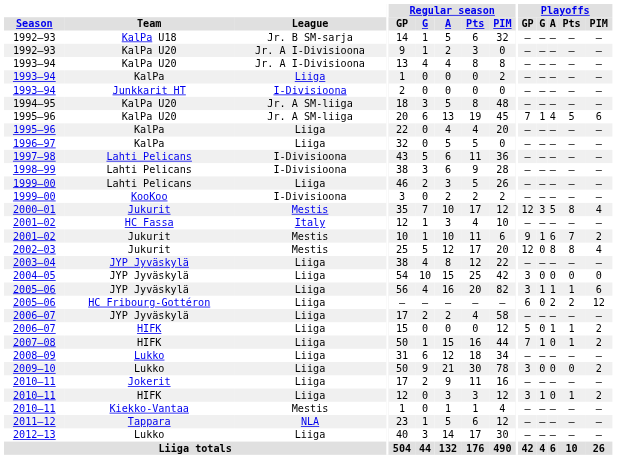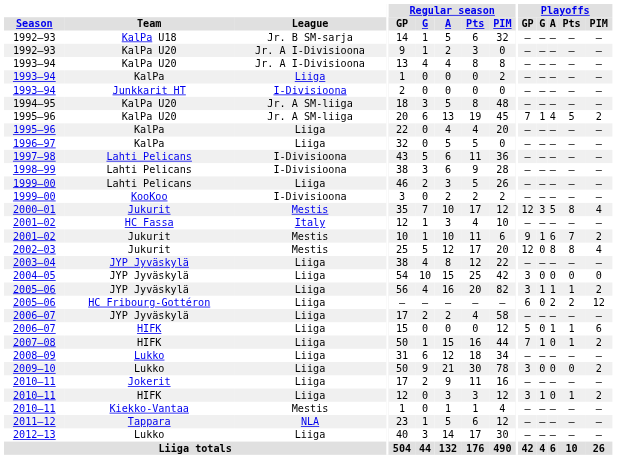1995–96 / KalPa U20 | Playoffs / PIM: 6 -> 2
2005–06 / JYP Jyväskylä | Playoffs / PIM: 6 -> 2
2006–07 / HIFK | Playoffs / PIM: 2 -> 6
